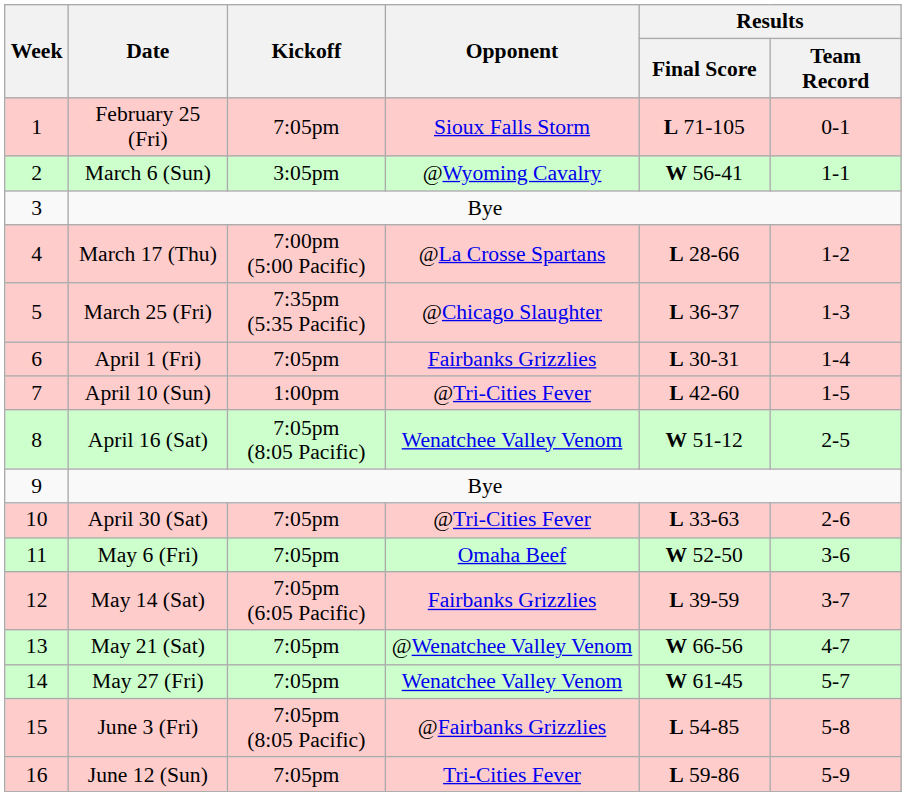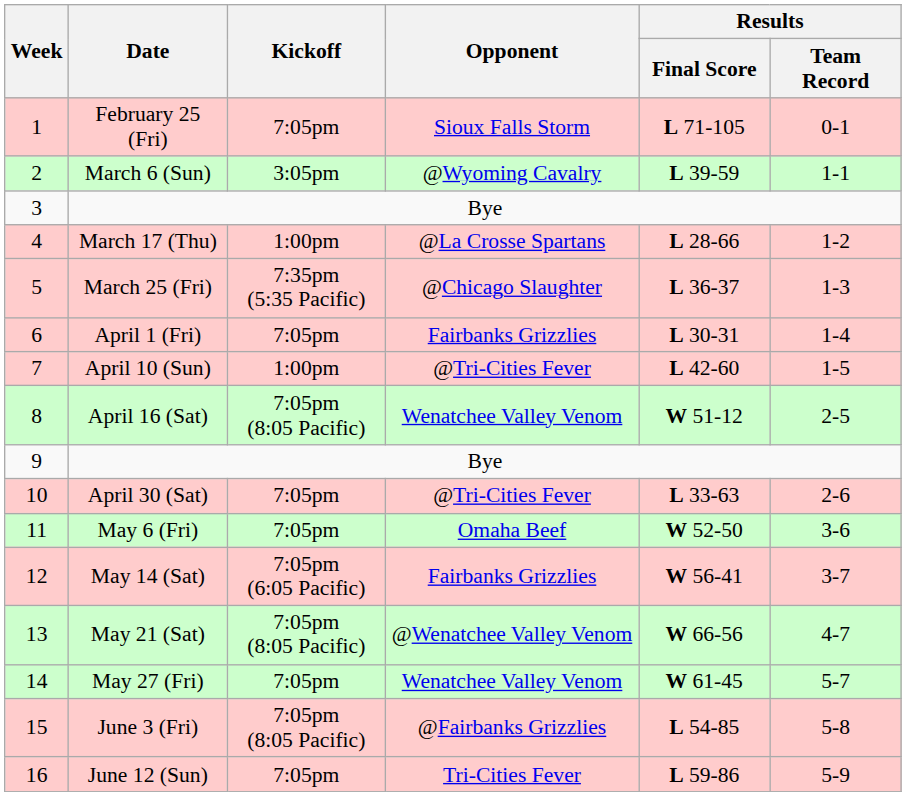March 6 (Sun) | Results / Final Score: W 56-41 -> L 39-59
March 17 (Thu) | Kickoff: 7:00pm (5:00 Pacific) -> 1:00pm
May 14 (Sat) | Results / Final Score: L 39-59 -> W 56-41
May 21 (Sat) | Kickoff: 7:05pm -> 7:05pm (8:05 Pacific)
